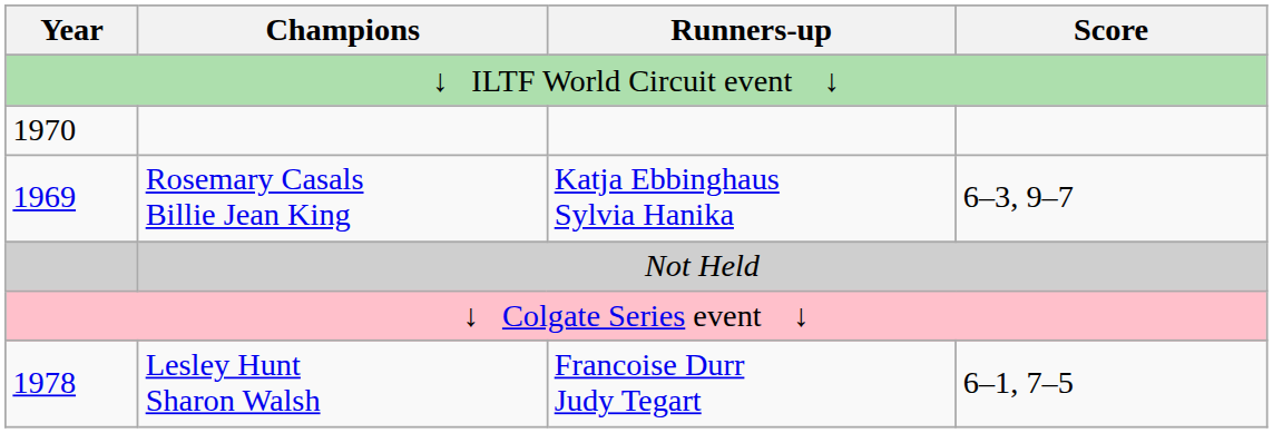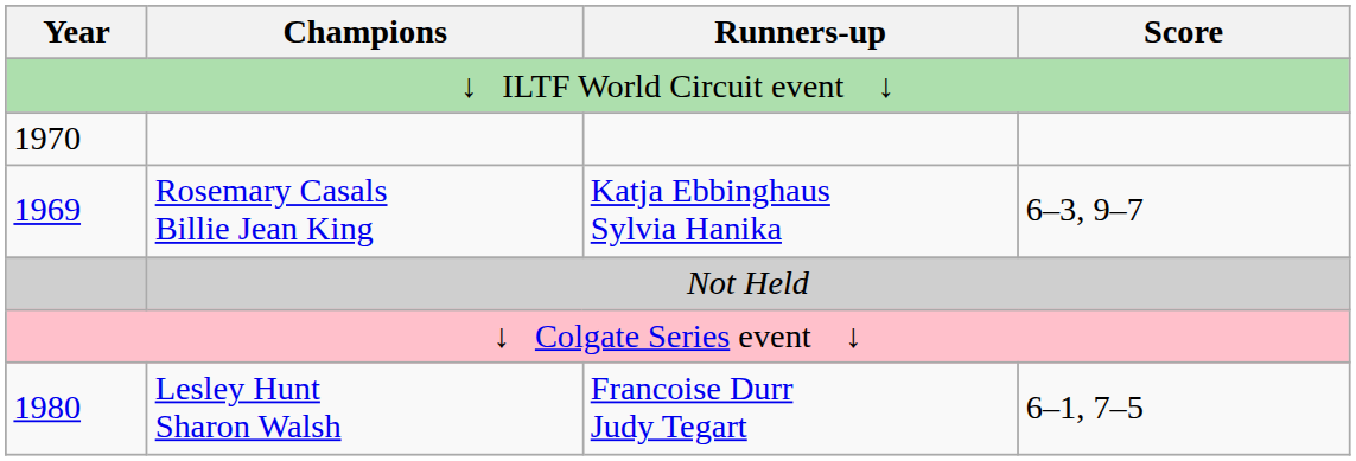Lesley Hunt Sharon Walsh | Year: 1978 -> 1980
